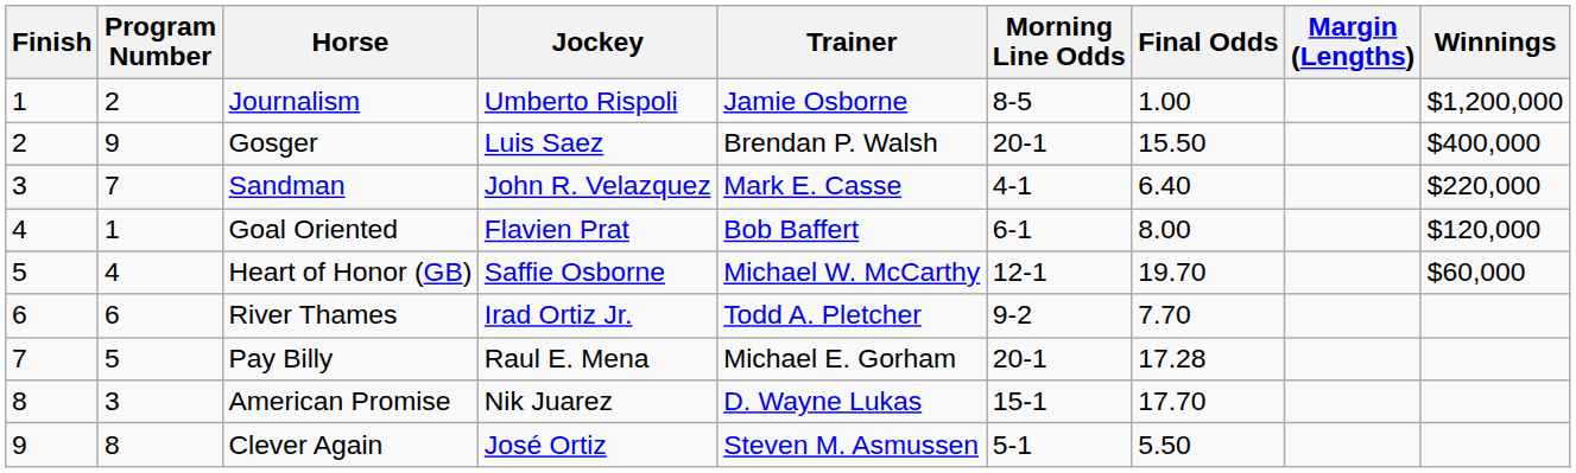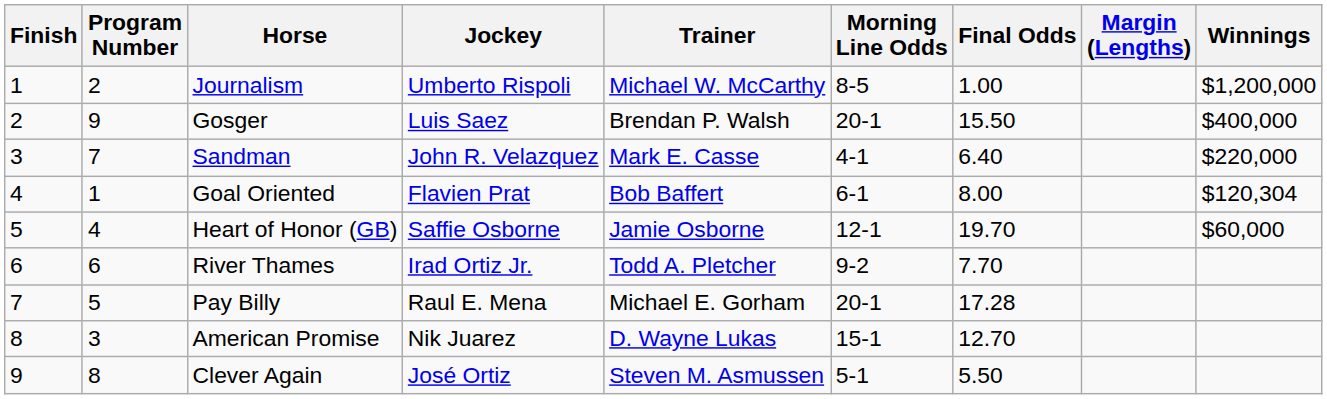Journalism | Trainer: Jamie Osborne -> Michael W. McCarthy
Goal Oriented | Winnings: $120,000 -> $120,304
Heart of Honor (GB) | Trainer: Michael W. McCarthy -> Jamie Osborne
American Promise | Final Odds: 17.70 -> 12.70
